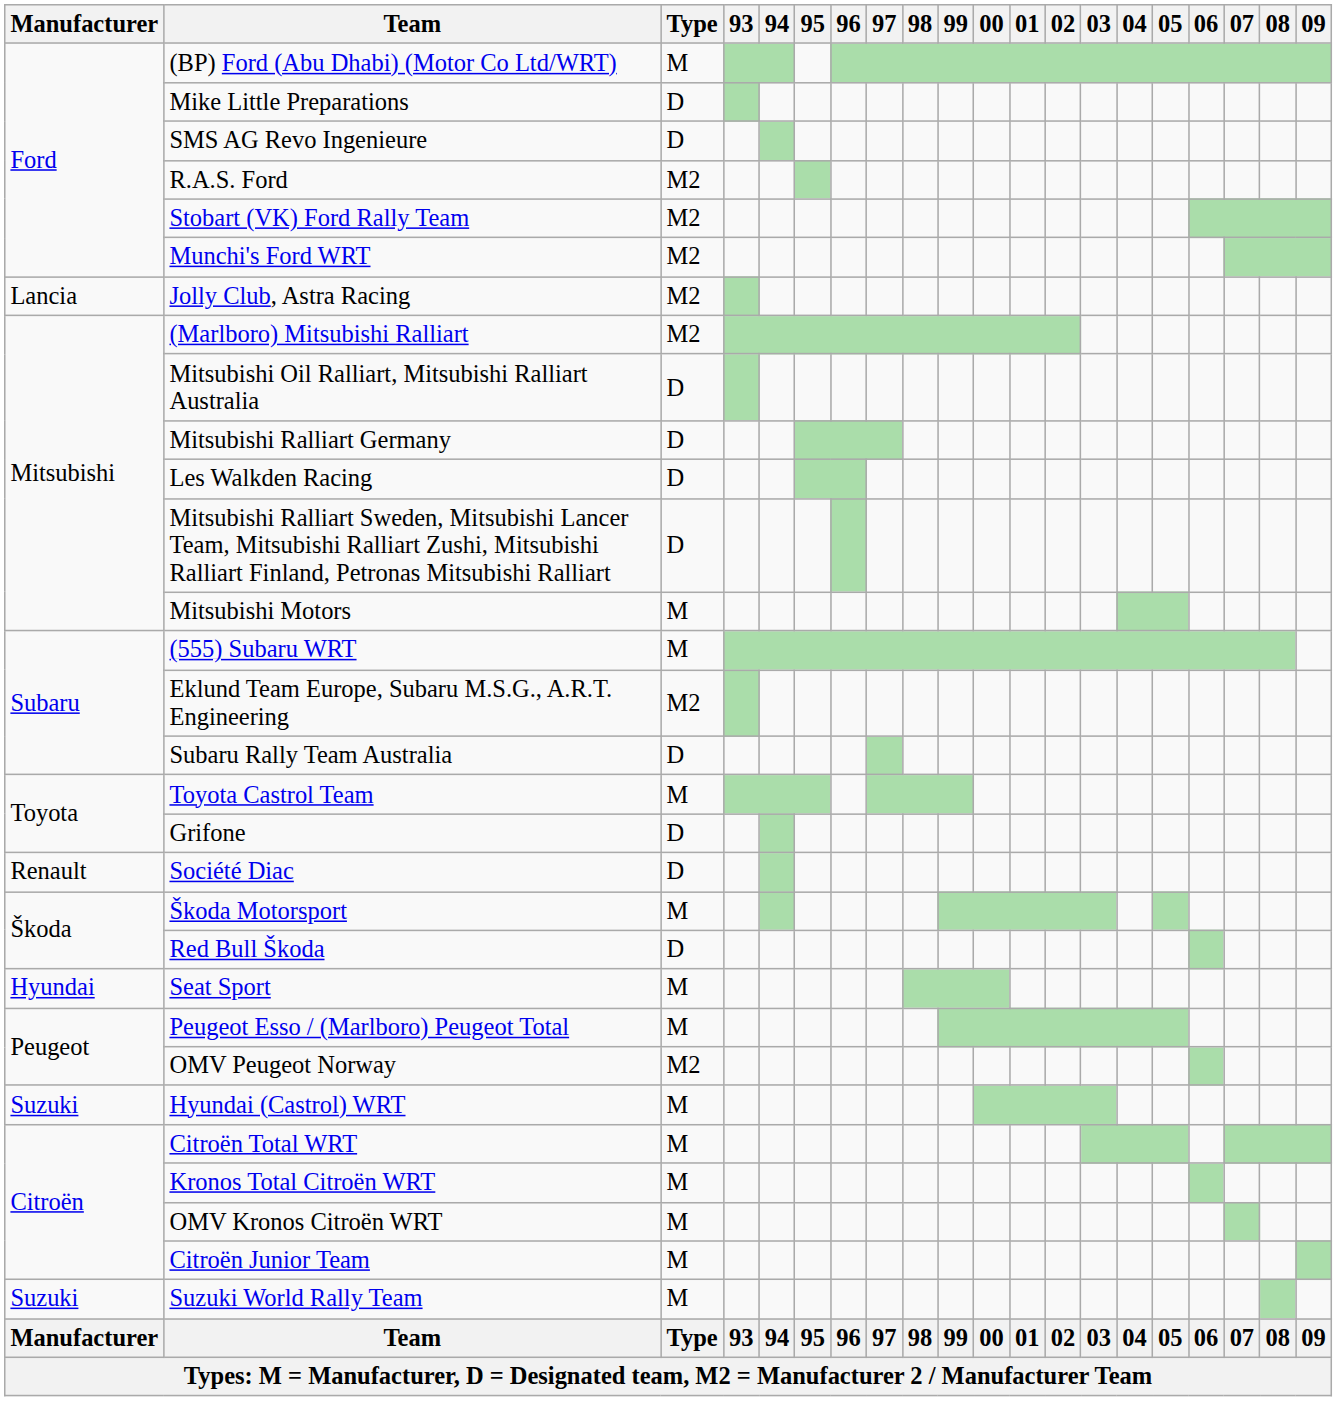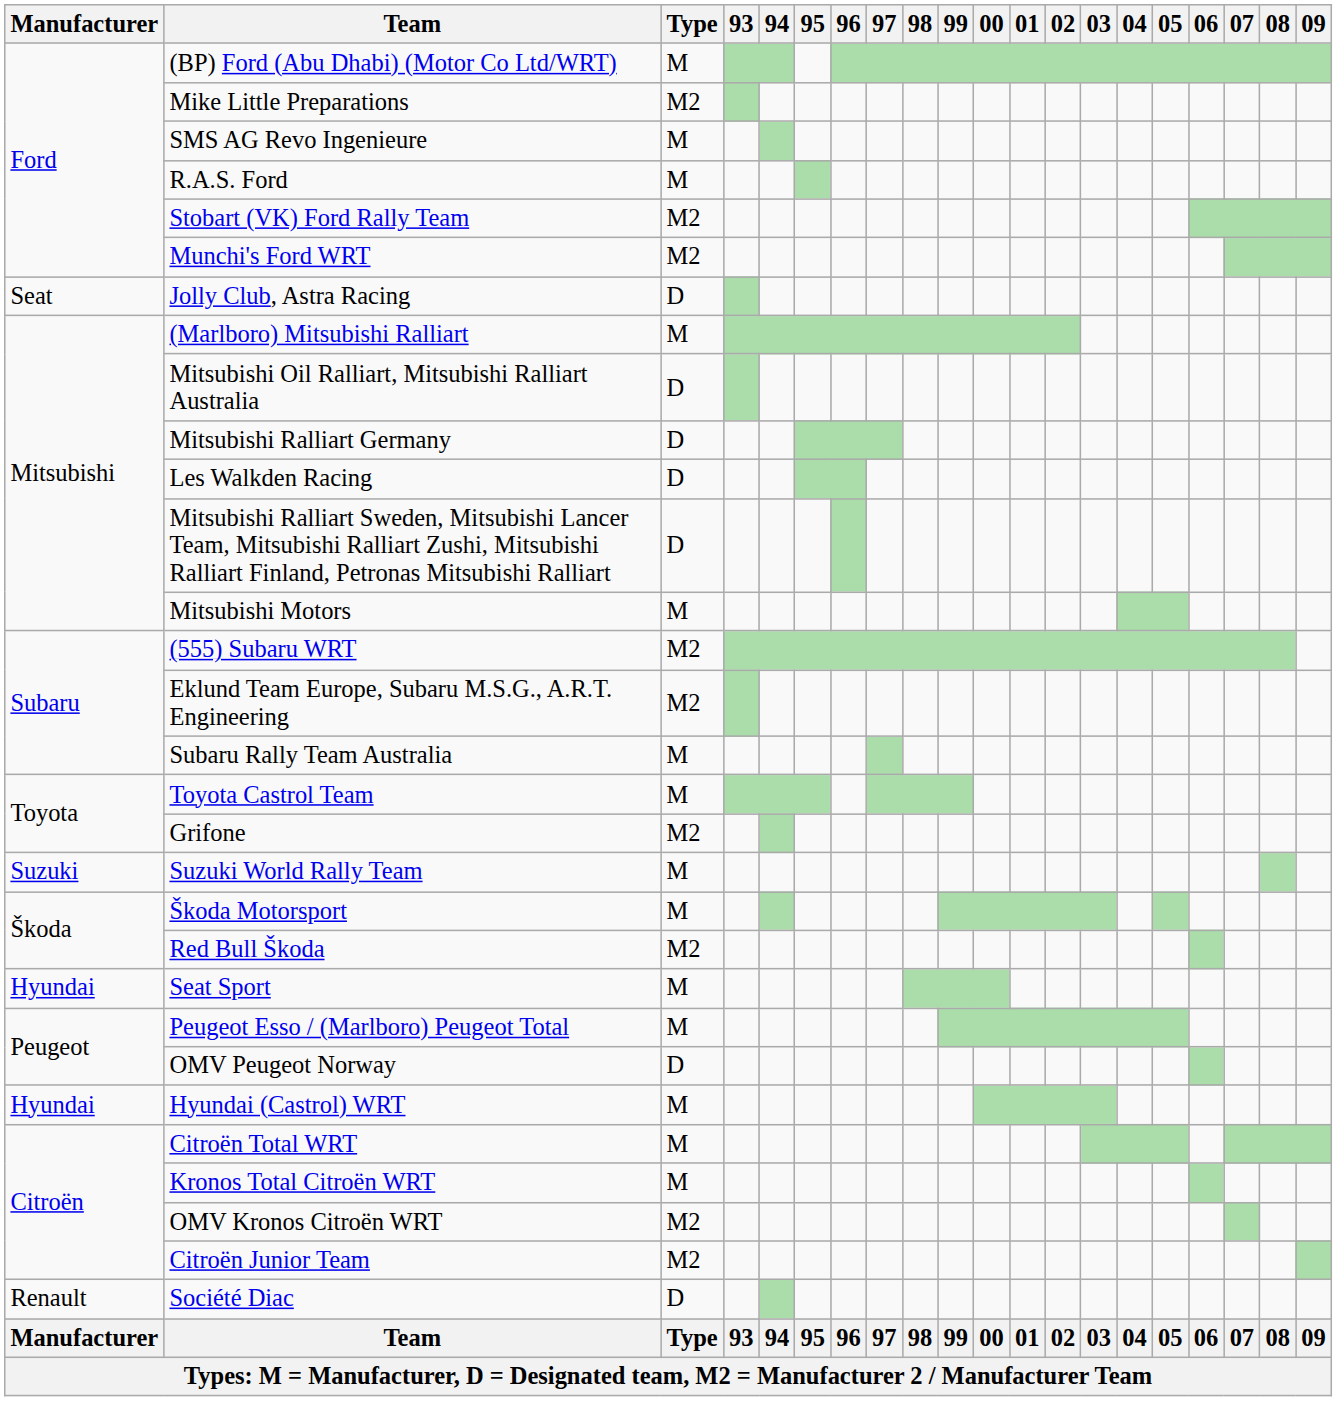Mike Little Preparations | Type: D -> M2
SMS AG Revo Ingenieure | Type: D -> M
R.A.S. Ford | Type: M2 -> M
Jolly Club, Astra Racing | Manufacturer: Lancia -> Seat
Jolly Club, Astra Racing | Type: M2 -> D
(Marlboro) Mitsubishi Ralliart | Type: M2 -> M
(555) Subaru WRT | Type: M -> M2
Subaru Rally Team Australia | Type: D -> M
Grifone | Type: D -> M2
rows swapped: Société Diac <-> Suzuki World Rally Team
Red Bull Škoda | Type: D -> M2
OMV Peugeot Norway | Type: M2 -> D
Hyundai (Castrol) WRT | Manufacturer: Suzuki -> Hyundai
OMV Kronos Citroën WRT | Type: M -> M2
Citroën Junior Team | Type: M -> M2
